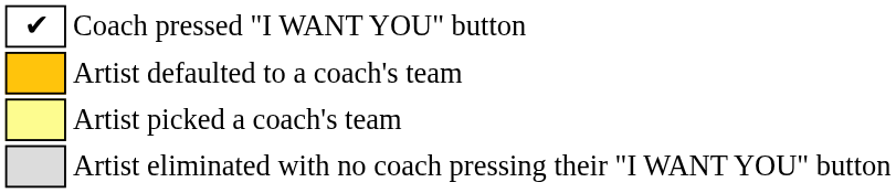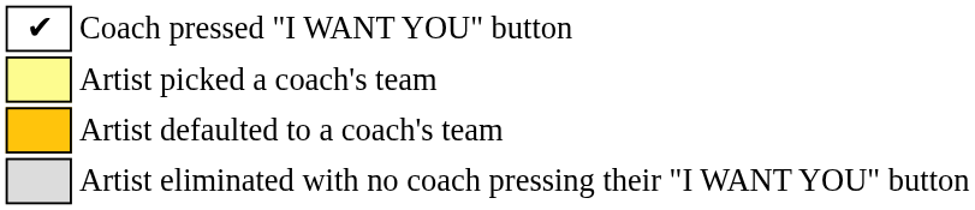rows swapped: Artist defaulted to a coach's team <-> Artist picked a coach's team
